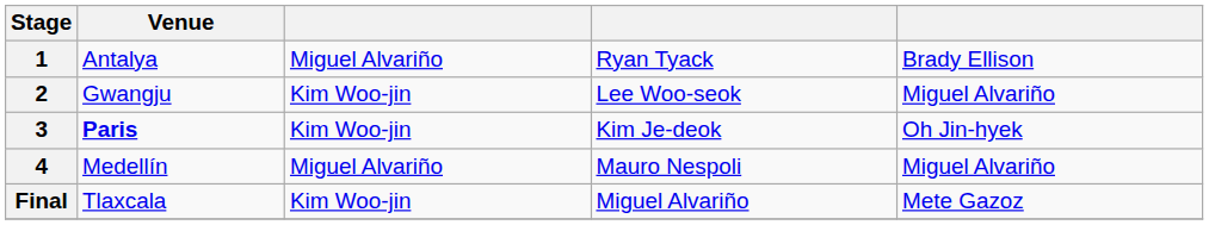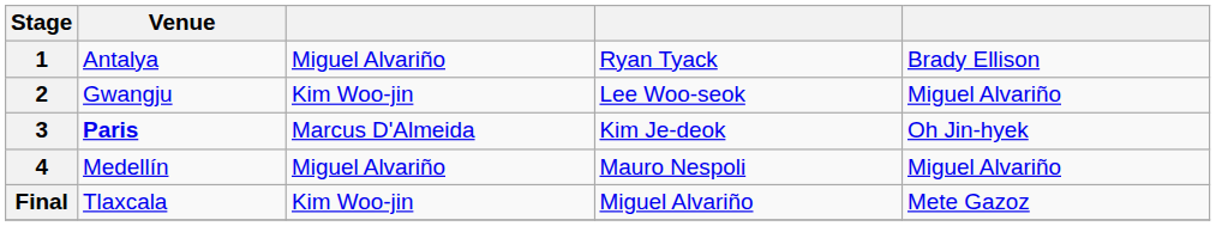3 | column 3: Kim Woo-jin -> Marcus D'Almeida
